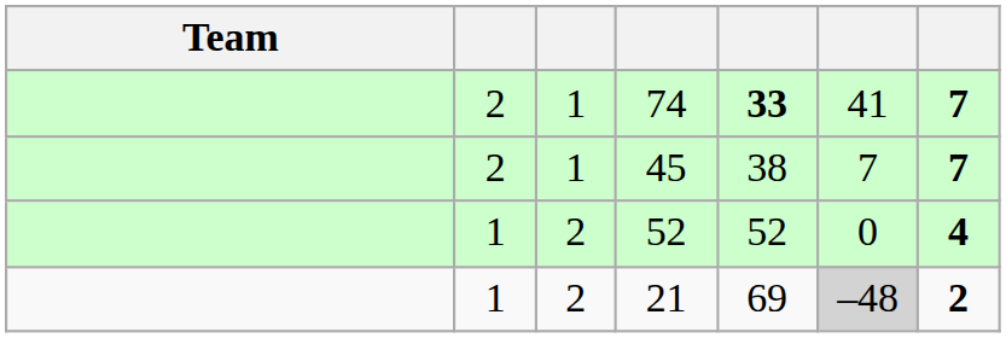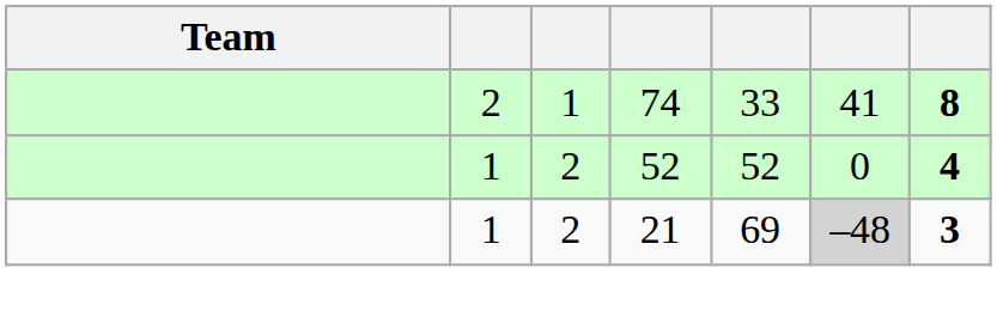74 | column 5: bold -> normal
74 | column 7: 7 -> 8
- row: 2 | 1 | 45 | 38 | 7 | 7
21 | column 7: 2 -> 3
